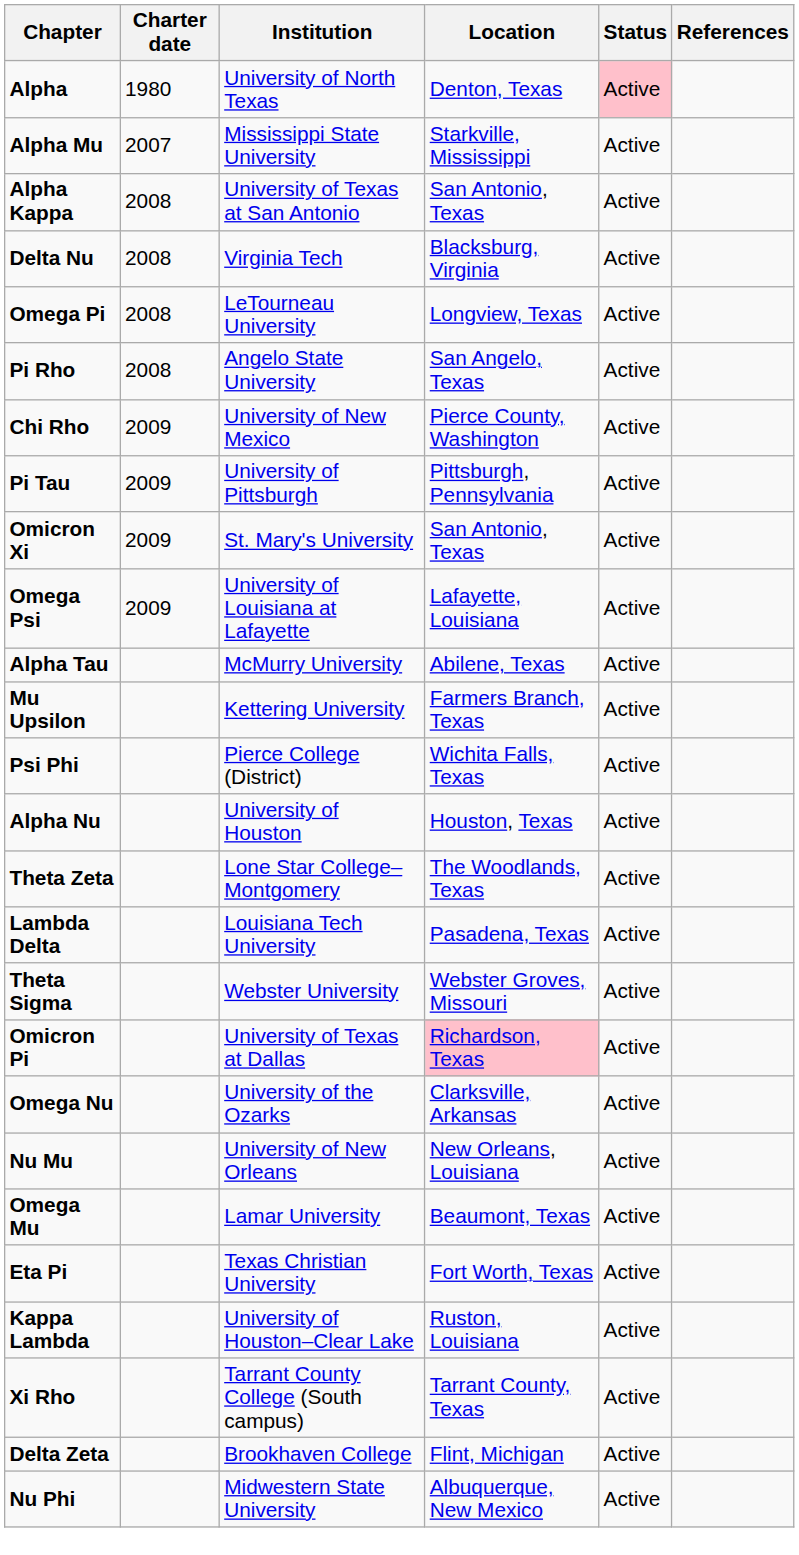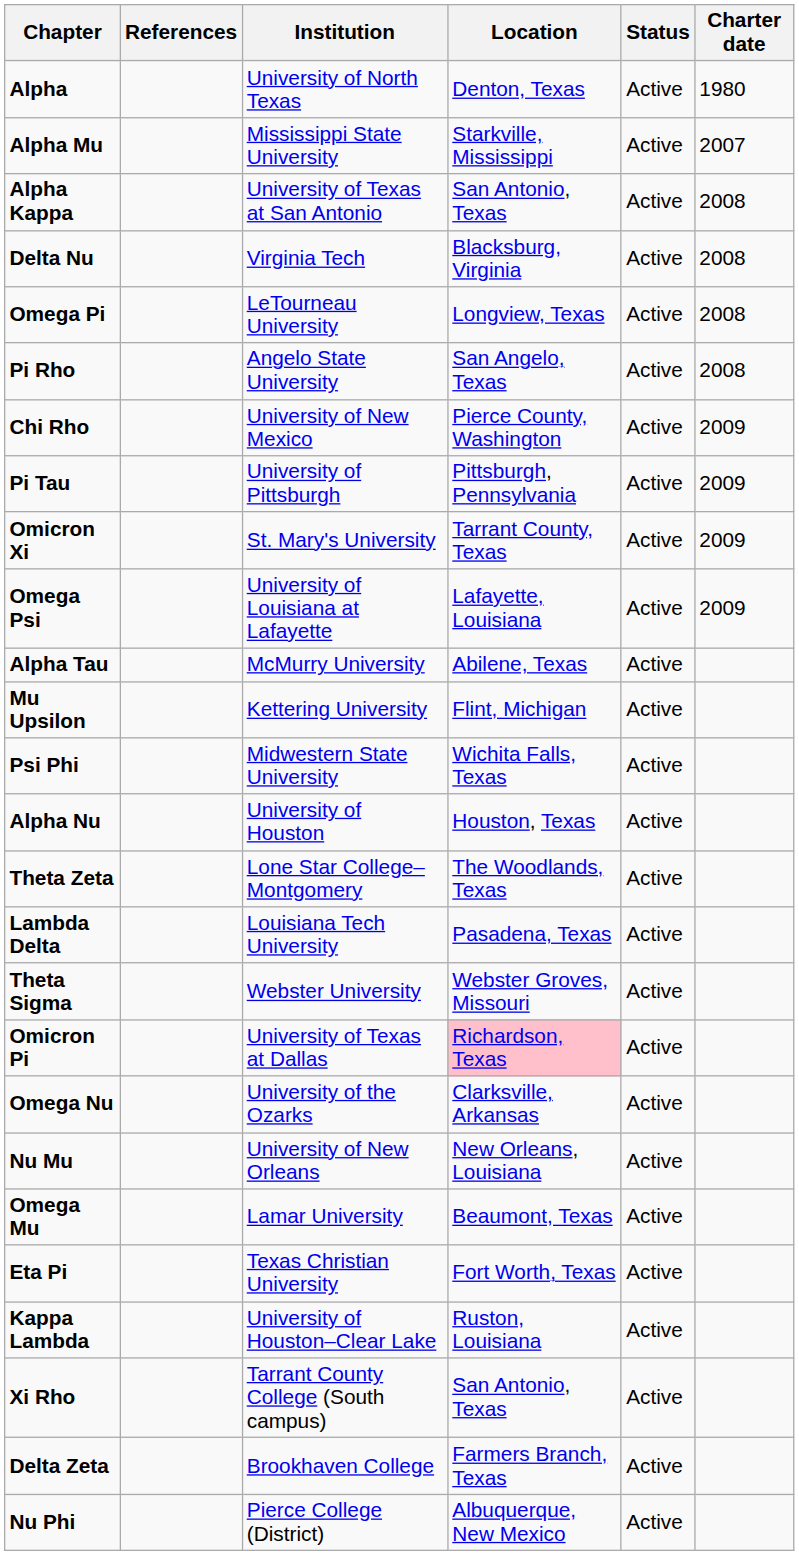columns swapped: Charter date <-> References
Alpha | Status: pink background -> no background
Omicron Xi | Location: San Antonio, Texas -> Tarrant County, Texas
Mu Upsilon | Location: Farmers Branch, Texas -> Flint, Michigan
Psi Phi | Institution: Pierce College (District) -> Midwestern State University
Xi Rho | Location: Tarrant County, Texas -> San Antonio, Texas
Delta Zeta | Location: Flint, Michigan -> Farmers Branch, Texas
Nu Phi | Institution: Midwestern State University -> Pierce College (District)
